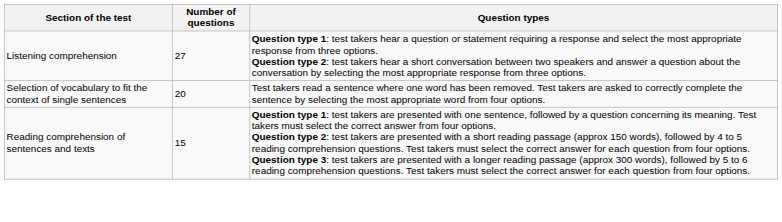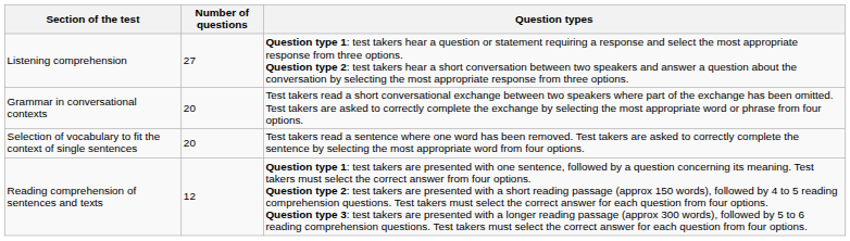+ row: Grammar in conversational contexts | 20 | Test takers read a short conversational exchange between two speakers where part of the exchange has been omitted. Test takers are asked to correctly complete the exchange by selecting the most appropriate word or phrase from four options.
Reading comprehension of sentences and texts | Number of questions: 15 -> 12
